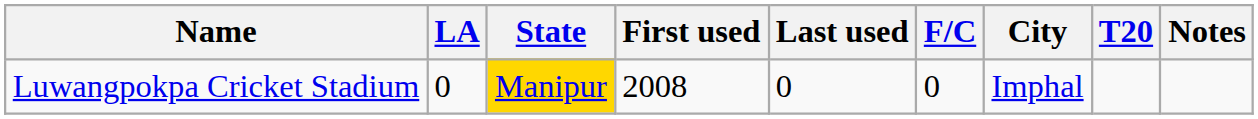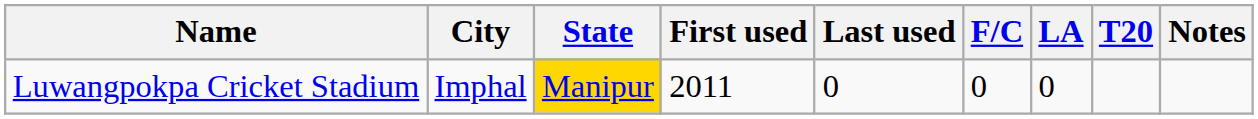columns swapped: City <-> LA
Luwangpokpa Cricket Stadium | First used: 2008 -> 2011
